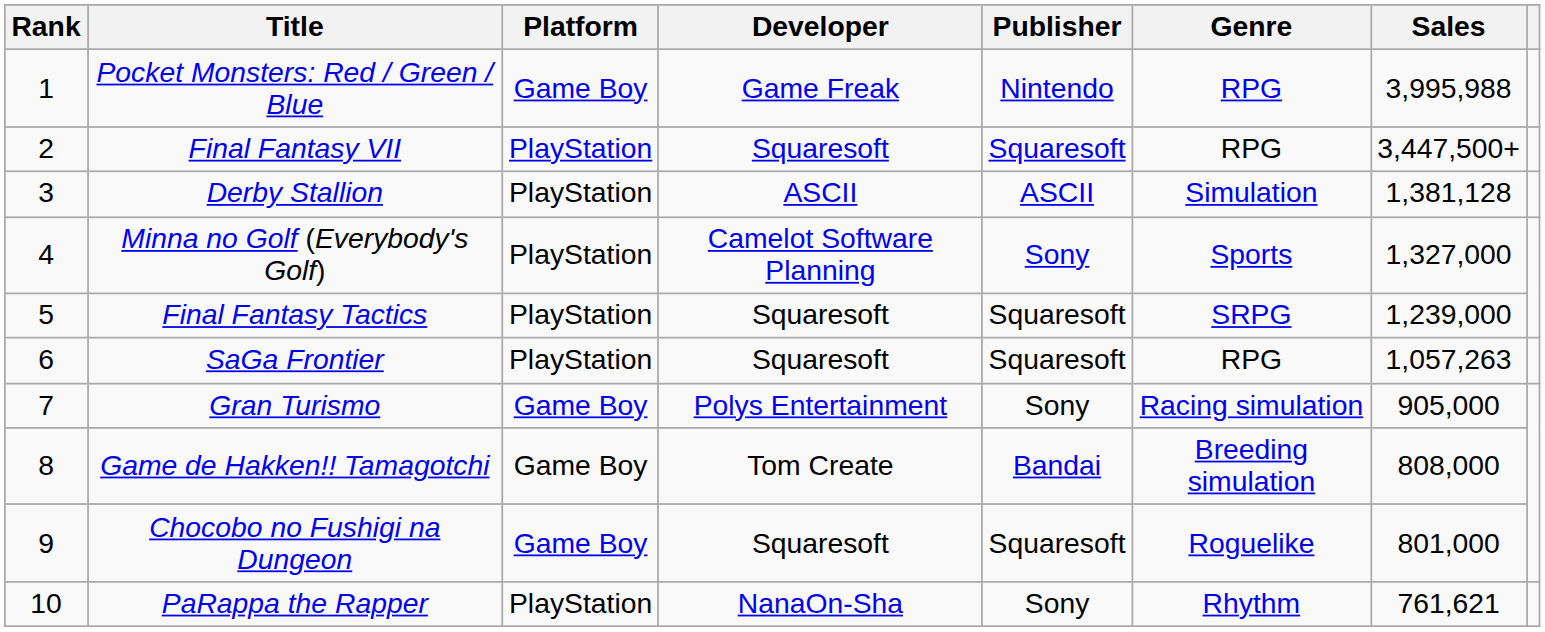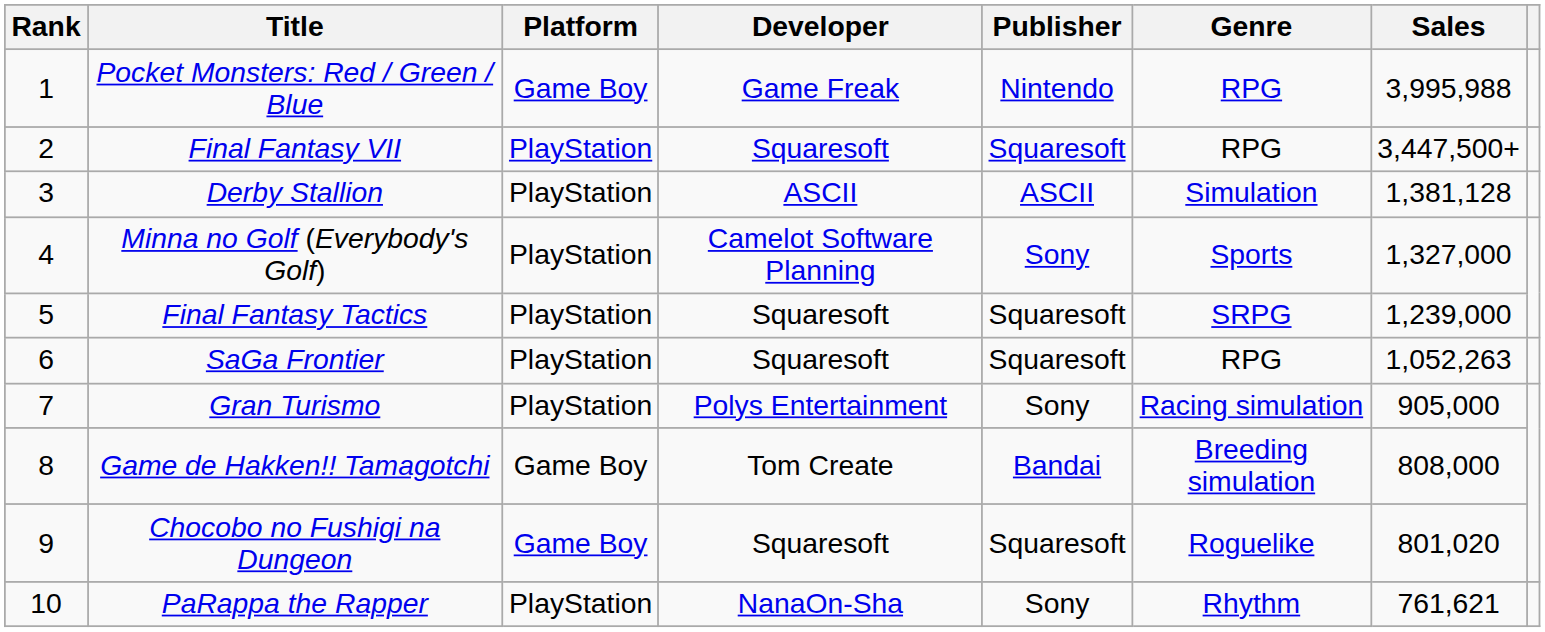SaGa Frontier | Sales: 1,057,263 -> 1,052,263
Gran Turismo | Platform: Game Boy -> PlayStation
Chocobo no Fushigi na Dungeon | Sales: 801,000 -> 801,020
